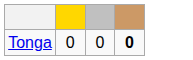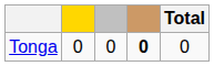+ column: Total | 0
